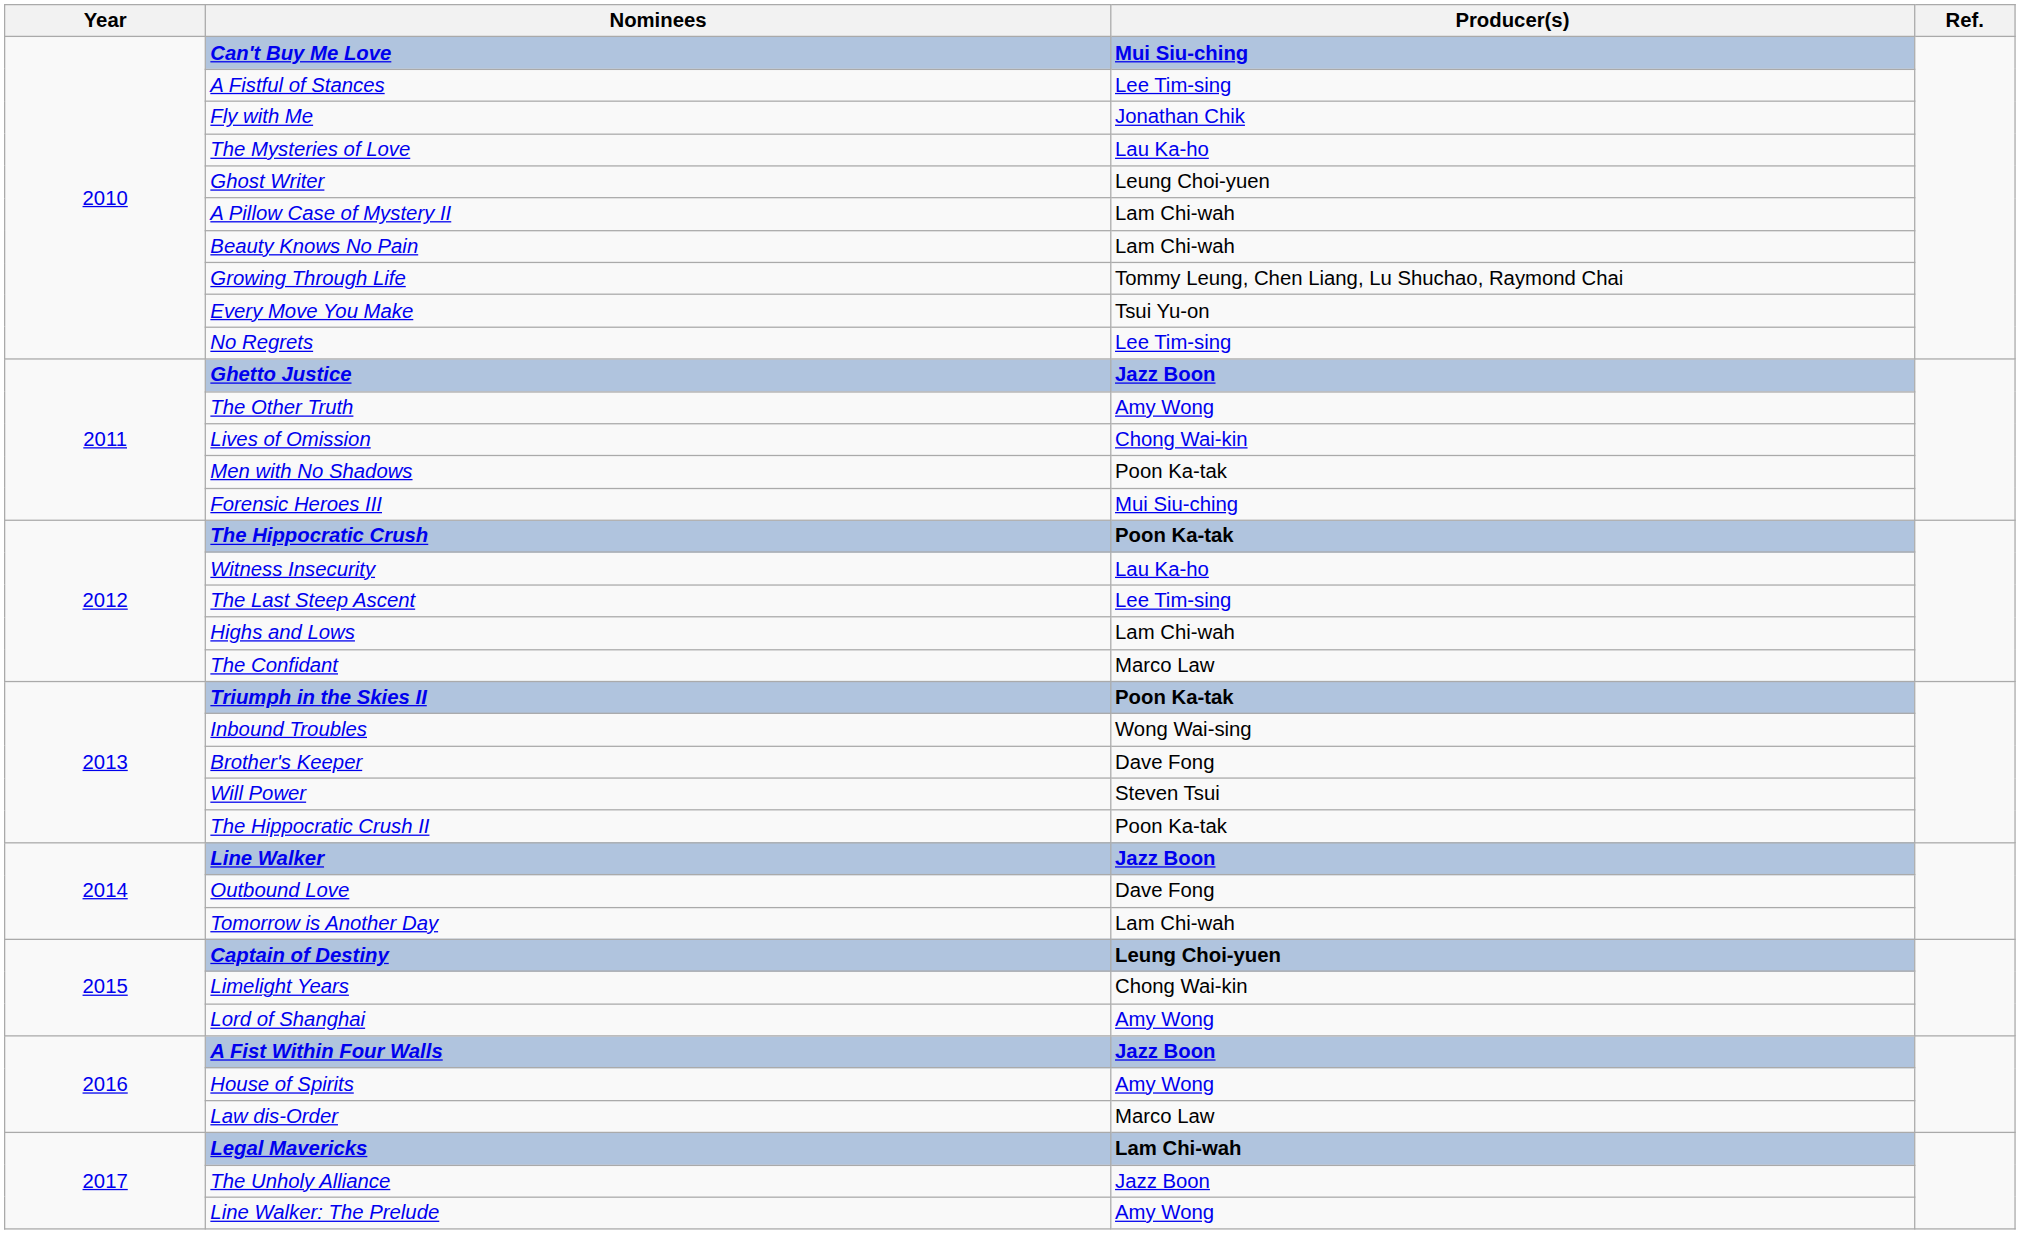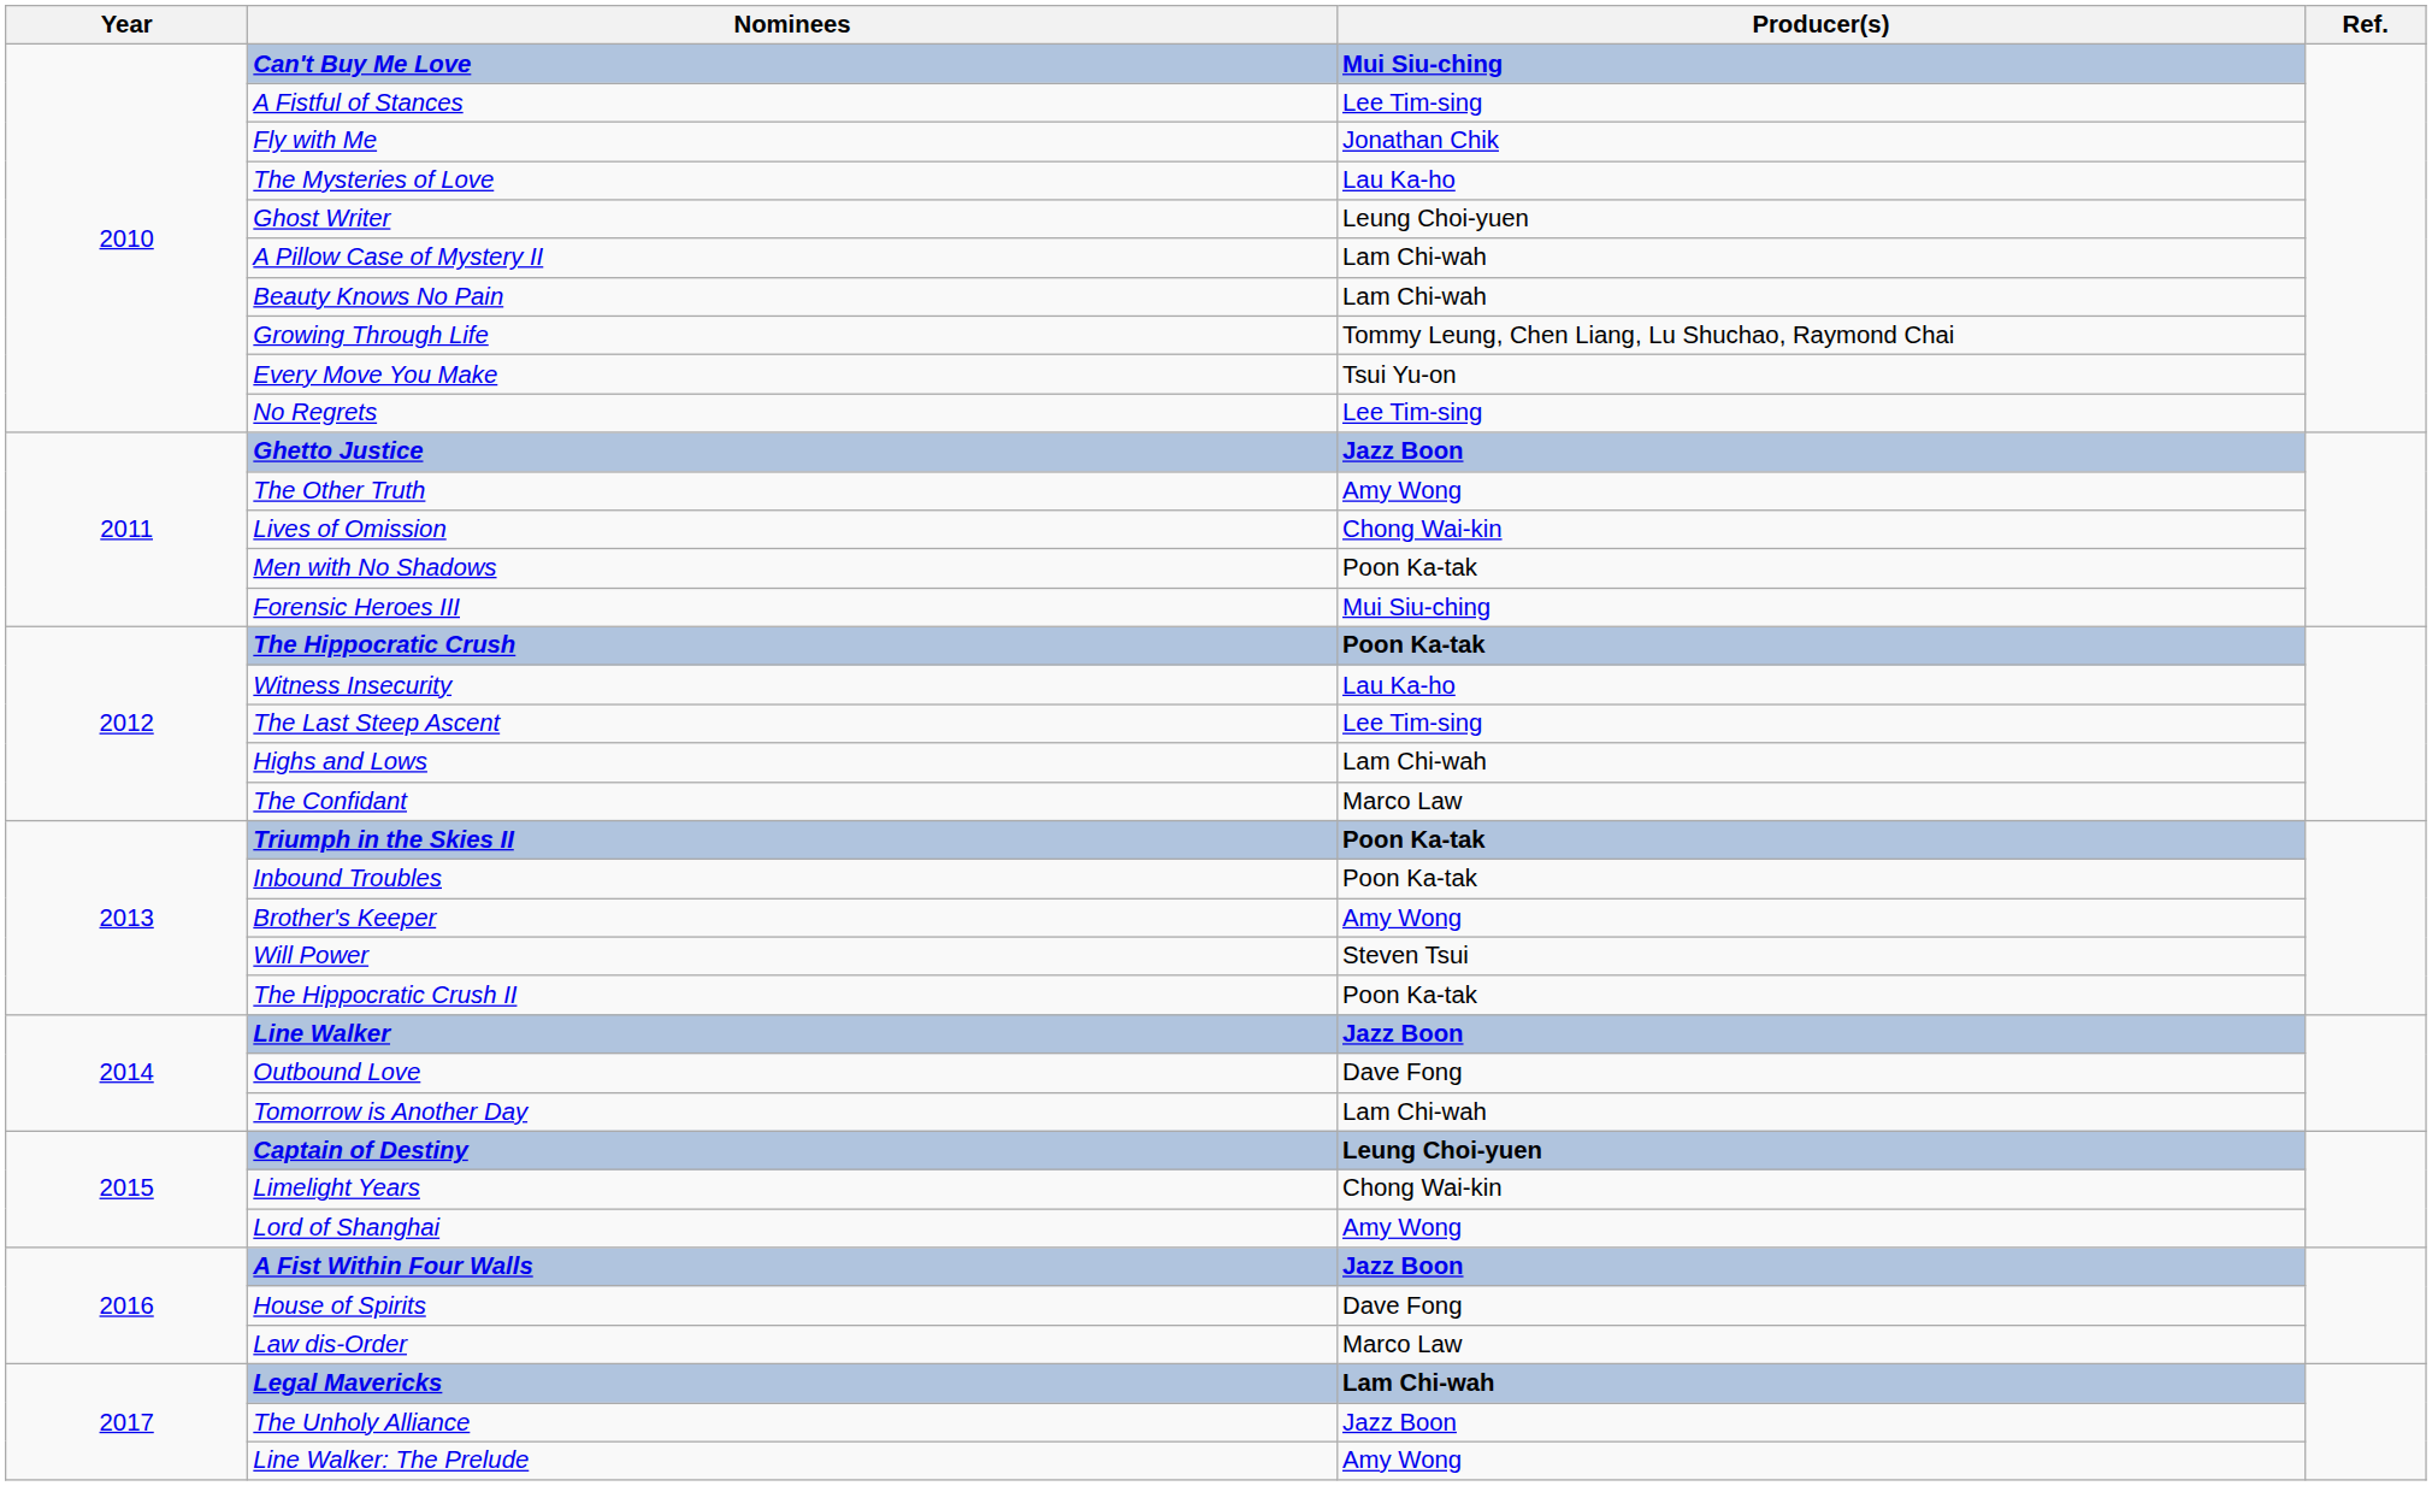Inbound Troubles | Producer(s): Wong Wai-sing -> Poon Ka-tak
Brother's Keeper | Producer(s): Dave Fong -> Amy Wong
House of Spirits | Producer(s): Amy Wong -> Dave Fong
